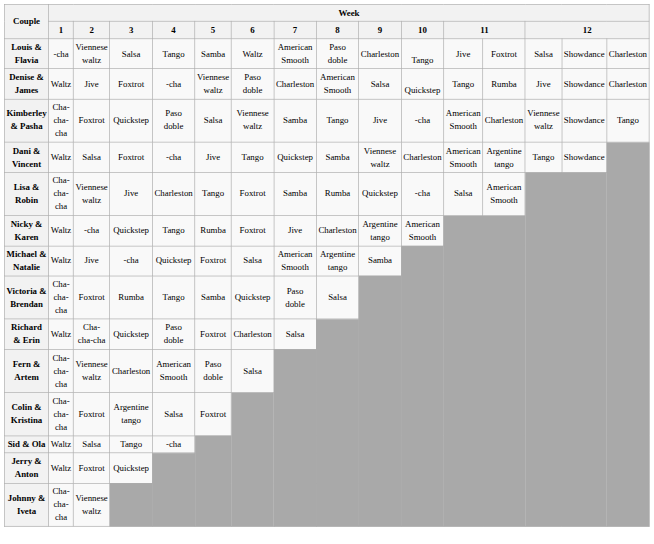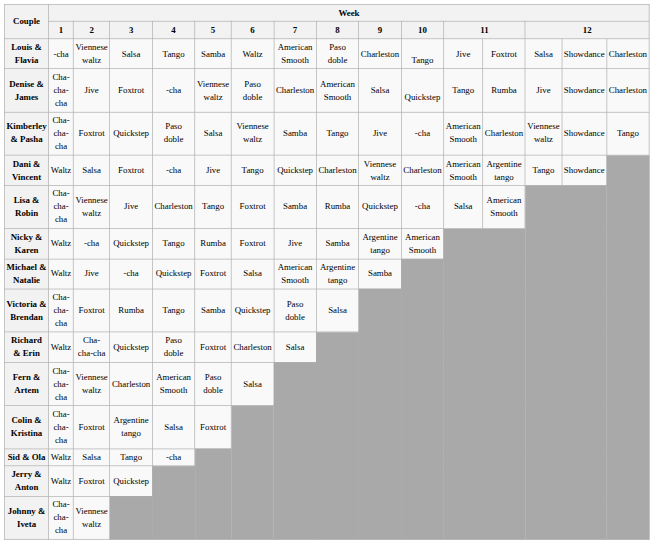Denise & James | Week / 1: Waltz -> Cha-cha-cha
Dani & Vincent | Week / 8: Samba -> Charleston
Nicky & Karen | Week / 8: Charleston -> Samba
